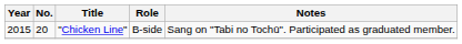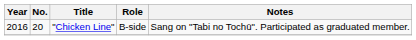"Chicken Line" | Year: 2015 -> 2016
